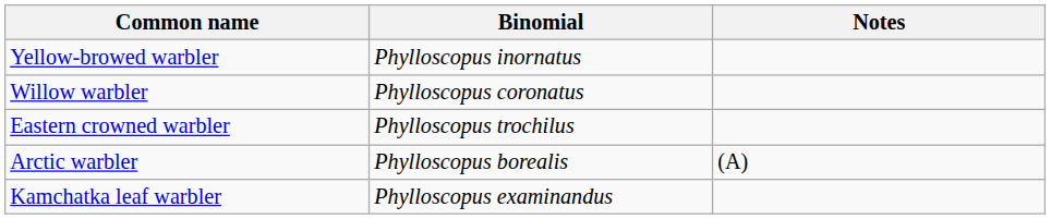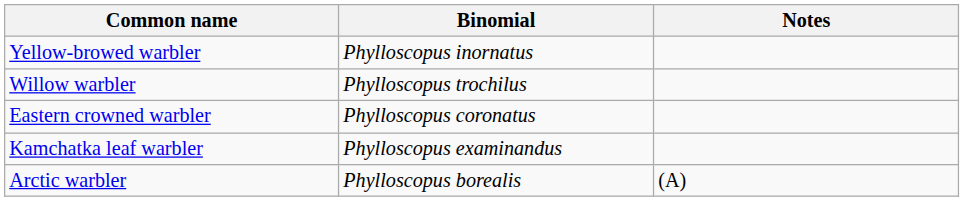Willow warbler | Binomial: Phylloscopus coronatus -> Phylloscopus trochilus
Eastern crowned warbler | Binomial: Phylloscopus trochilus -> Phylloscopus coronatus
rows swapped: Arctic warbler <-> Kamchatka leaf warbler
